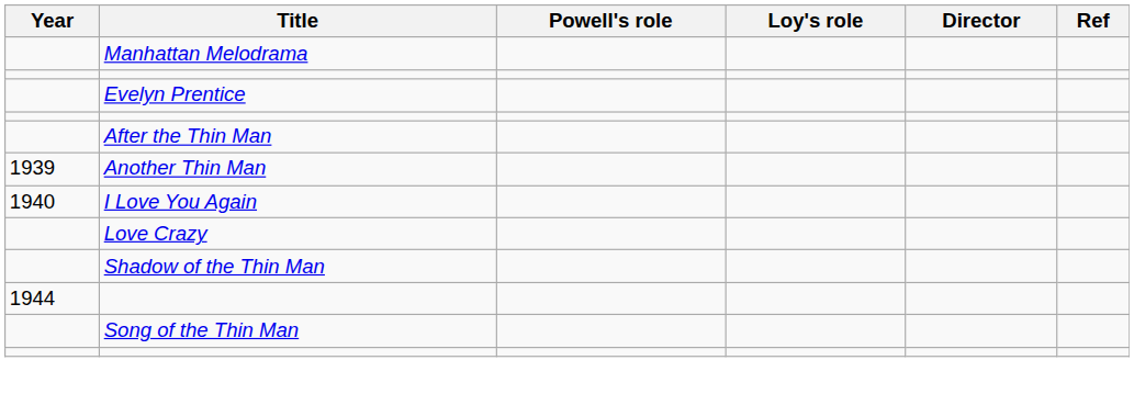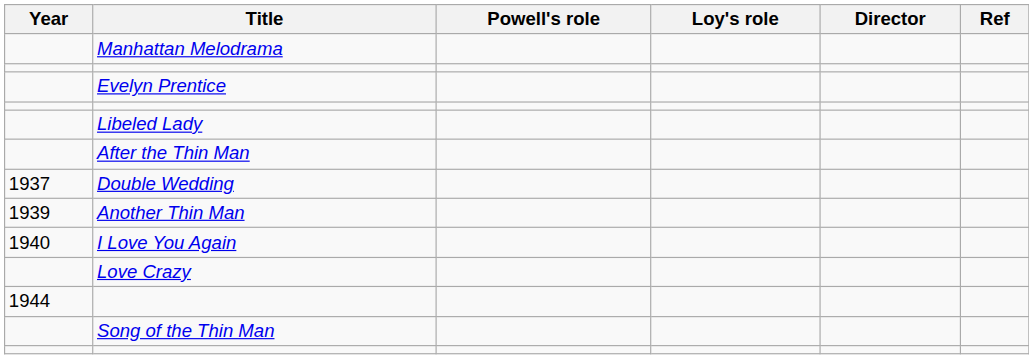+ row: Libeled Lady
+ row: 1937 | Double Wedding
- row: Shadow of the Thin Man
